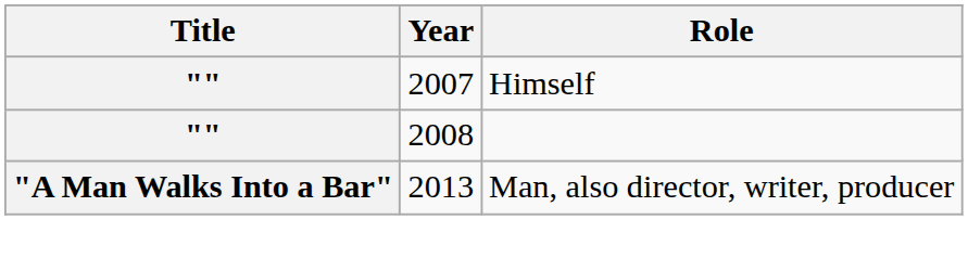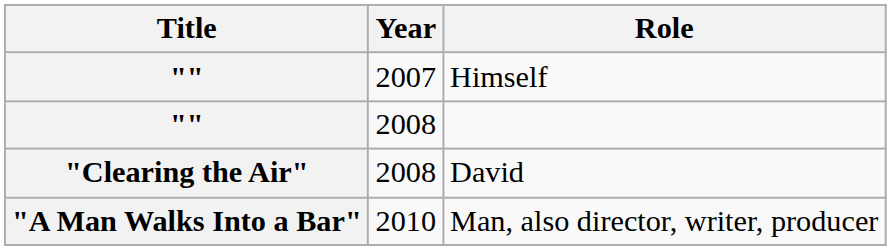+ row: "Clearing the Air" | 2008 | David
Man, also director, writer, producer | Year: 2013 -> 2010
